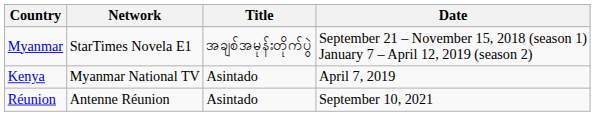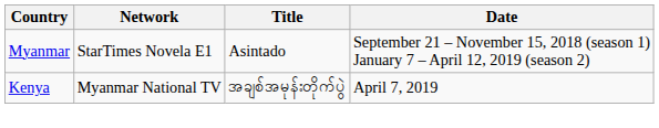Myanmar | Title: အချစ်အမုန်းတိုက်ပွဲ -> Asintado
Kenya | Title: Asintado -> အချစ်အမုန်းတိုက်ပွဲ
- row: Réunion | Antenne Réunion | Asintado | September 10, 2021
